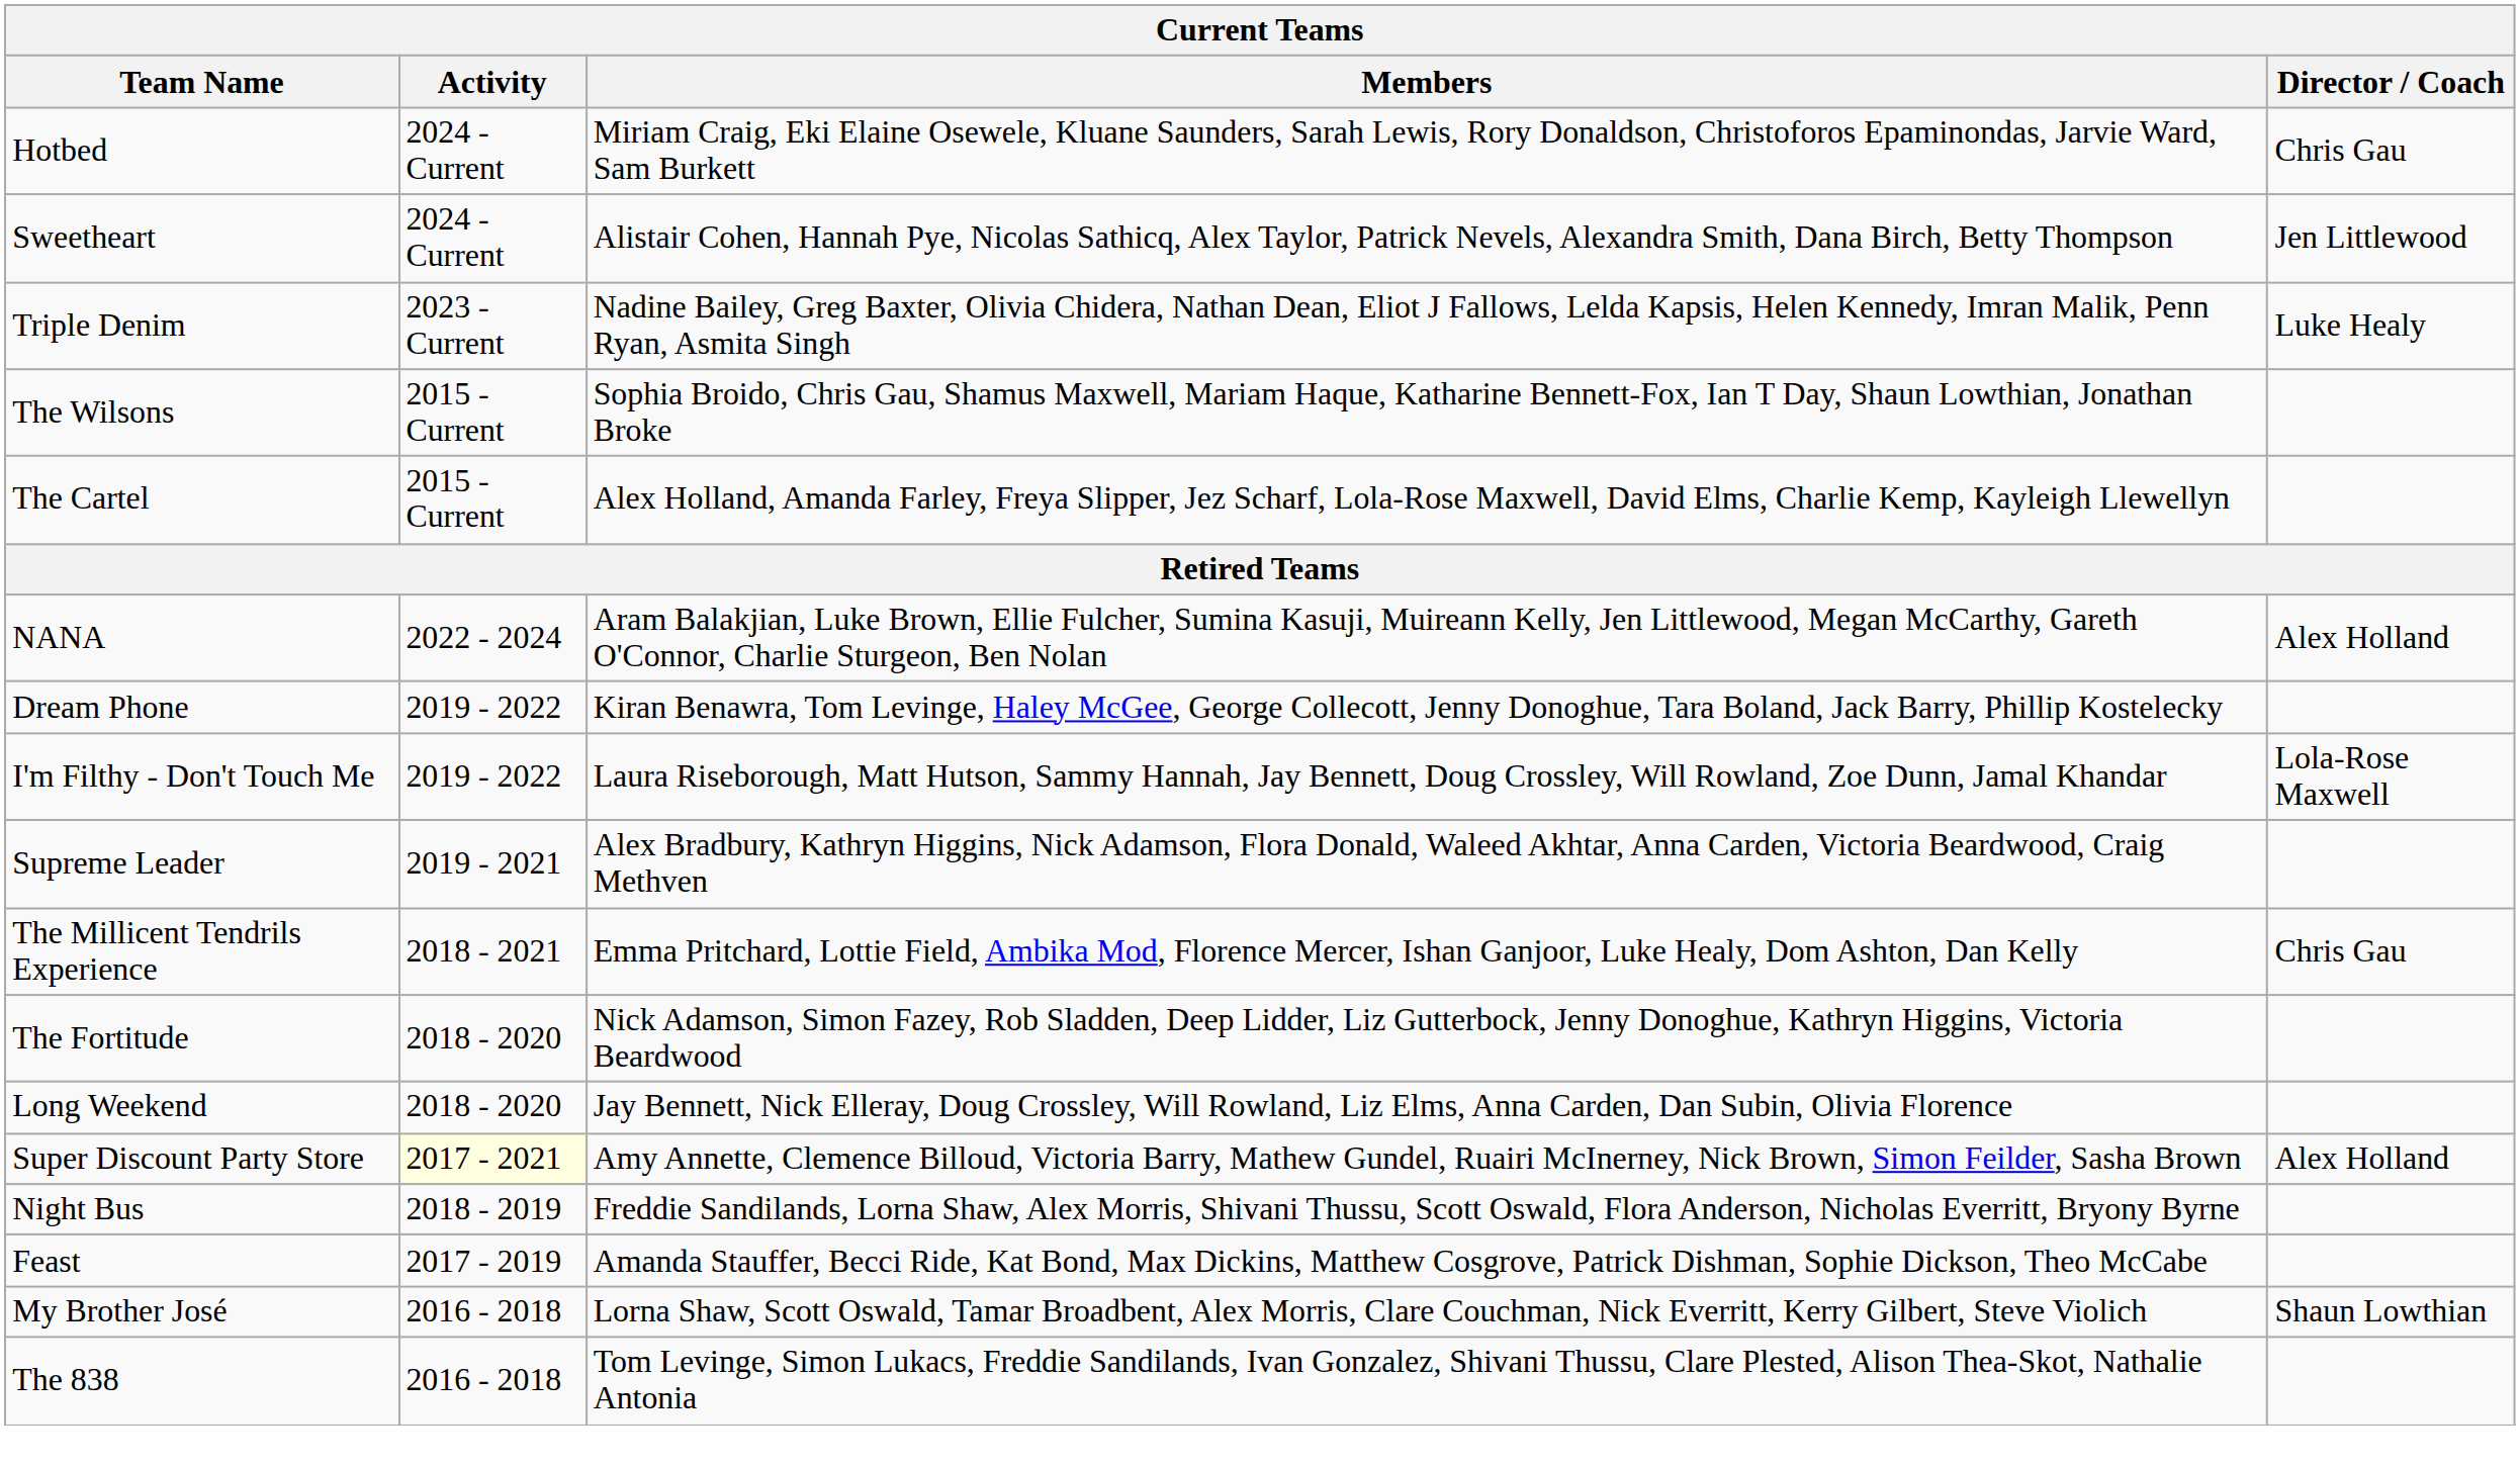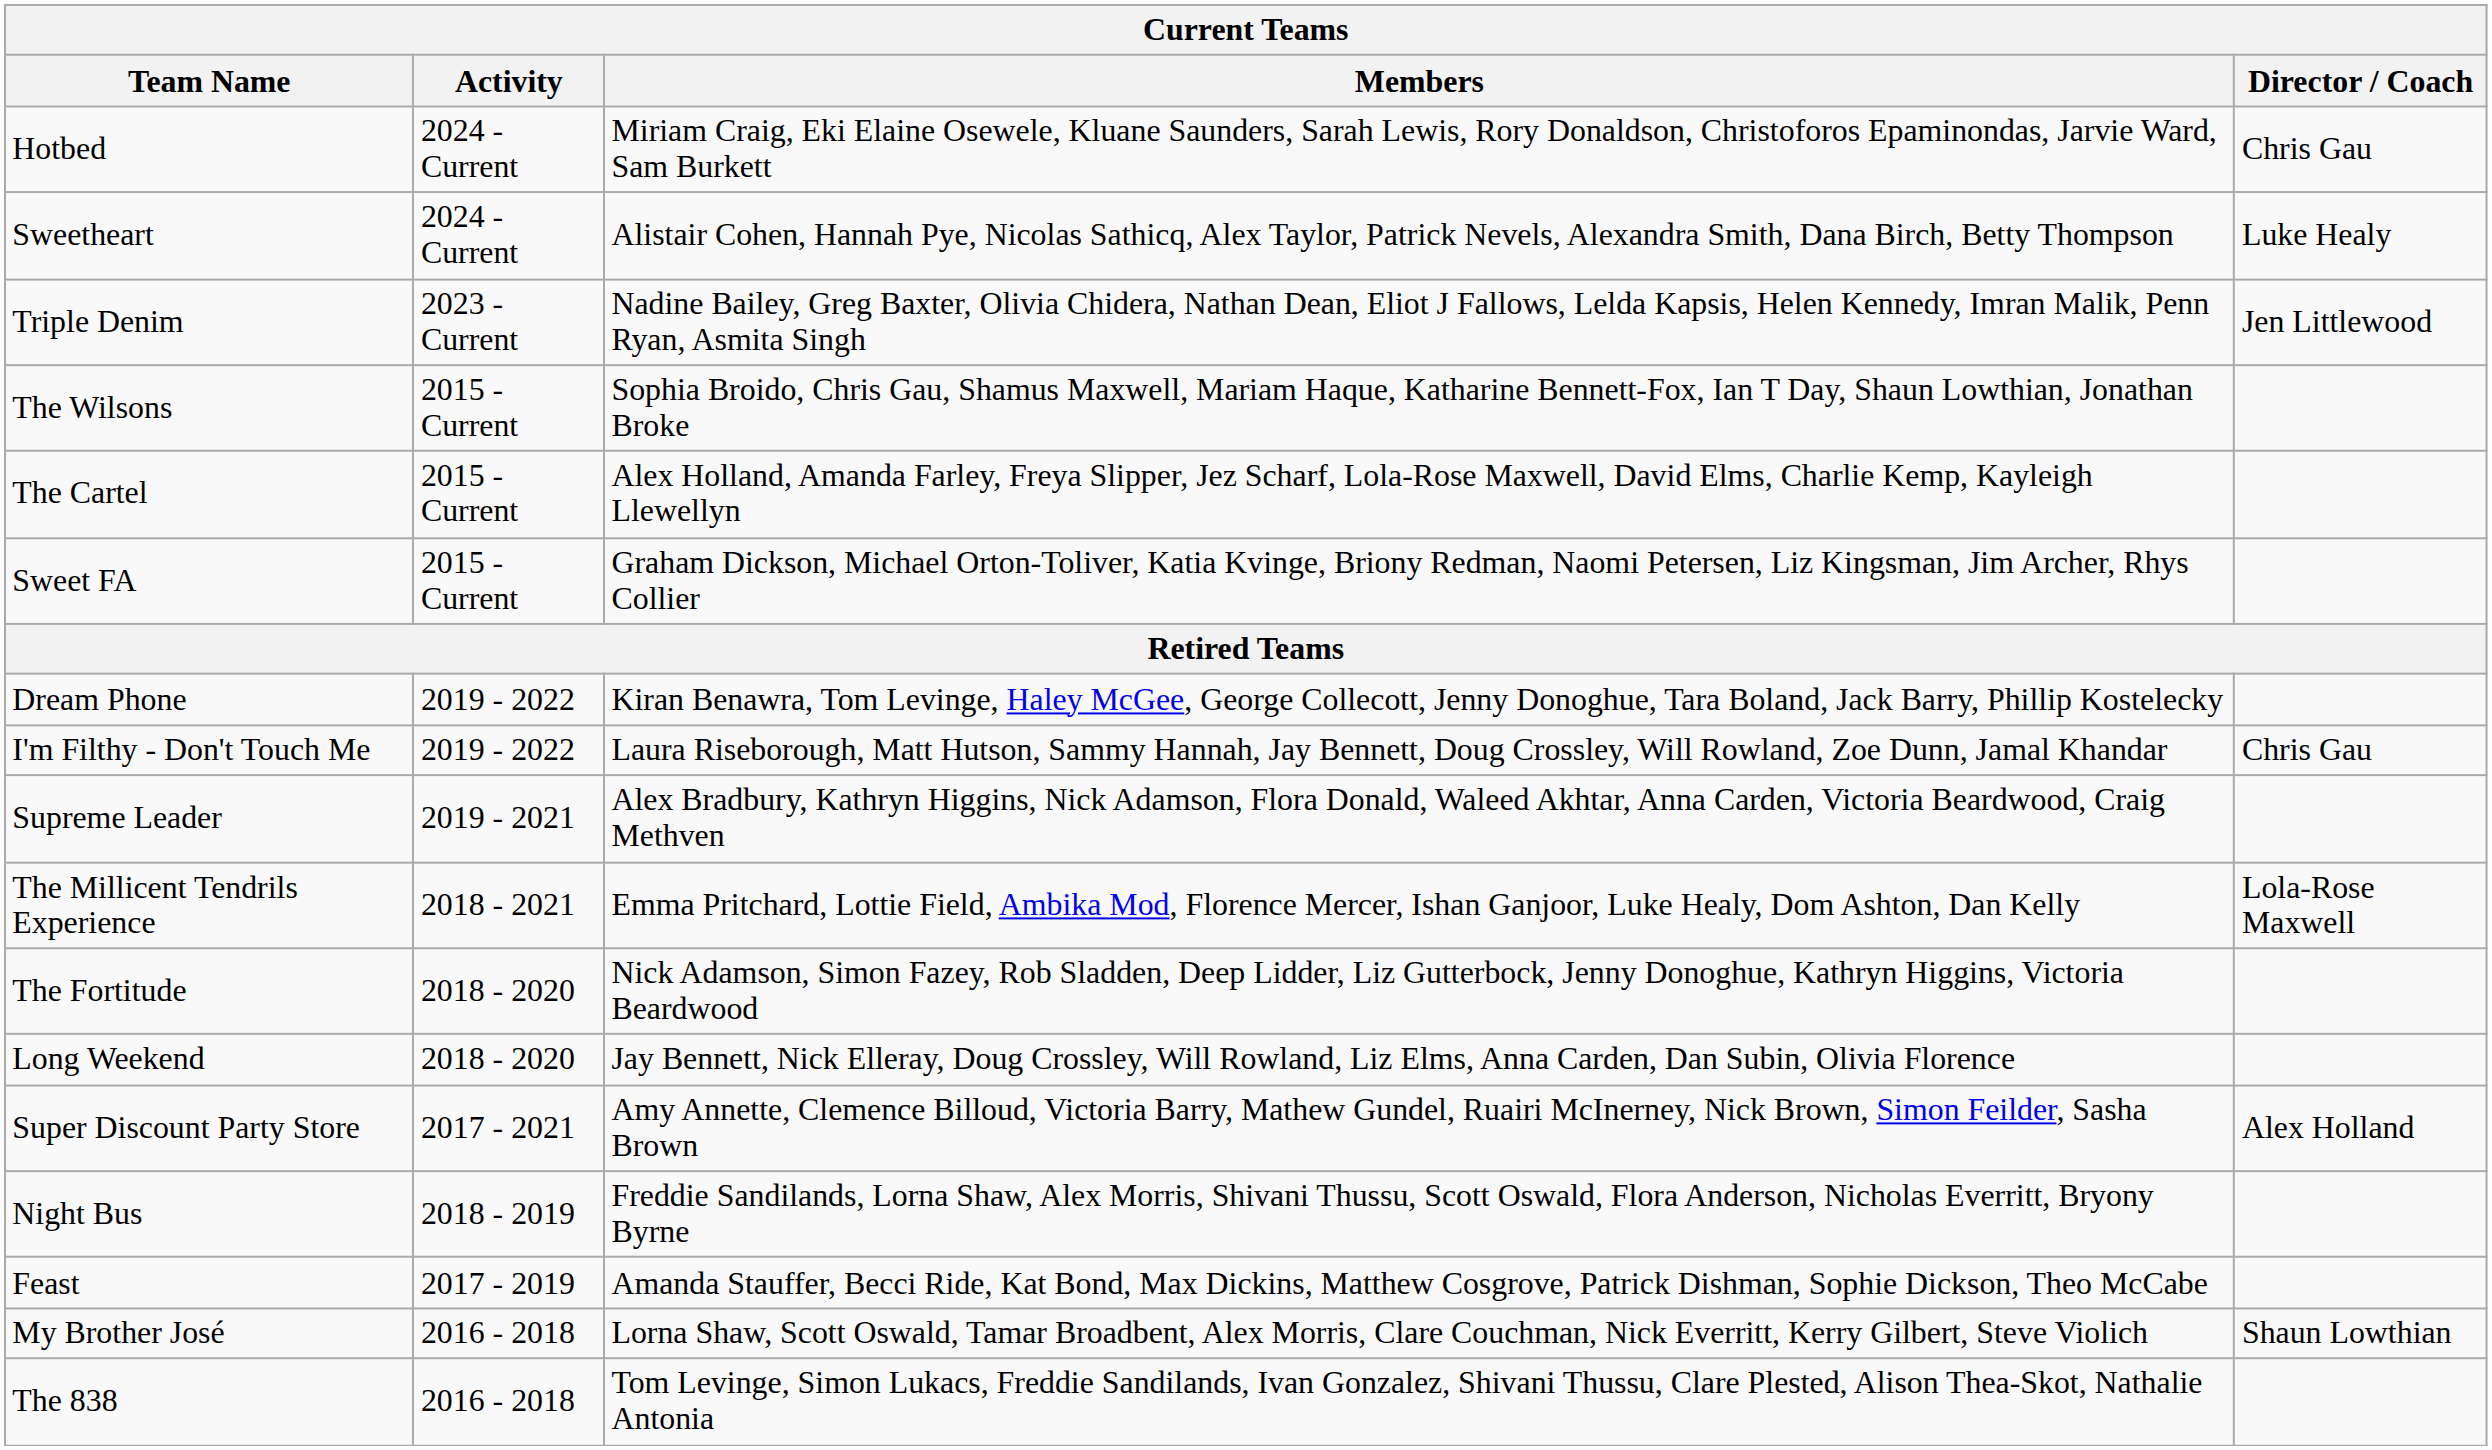Sweetheart | Director / Coach: Jen Littlewood -> Luke Healy
Triple Denim | Director / Coach: Luke Healy -> Jen Littlewood
+ row: Sweet FA | 2015 - Current | Graham Dickson, Michael Orton-Toliver, Katia Kvinge, Briony Redman, Naomi Petersen, Liz Kingsman, Jim Archer, Rhys Collier
- row: NANA | 2022 - 2024 | Aram Balakjian, Luke Brown, Ellie Fulcher, Sumina Kasuji, Muireann Kelly, Jen Littlewood, Megan McCarthy, Gareth O'Connor, Charlie Sturgeon, Ben Nolan | Alex Holland
I'm Filthy - Don't Touch Me | Director / Coach: Lola-Rose Maxwell -> Chris Gau
The Millicent Tendrils Experience | Director / Coach: Chris Gau -> Lola-Rose Maxwell
Super Discount Party Store | Activity: lightyellow background -> no background
